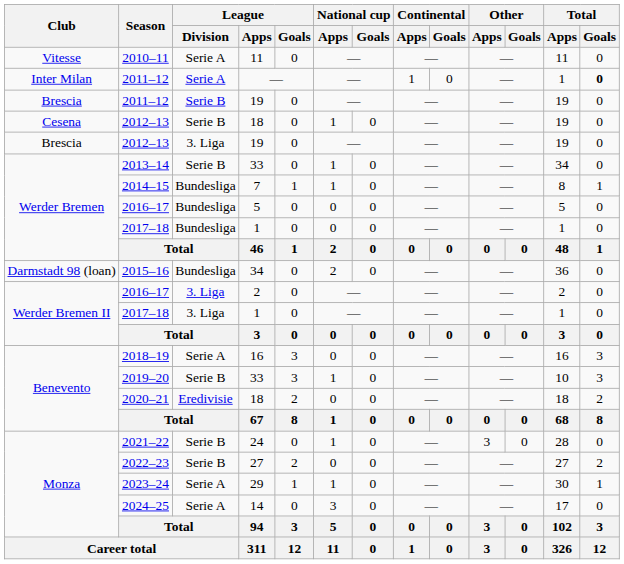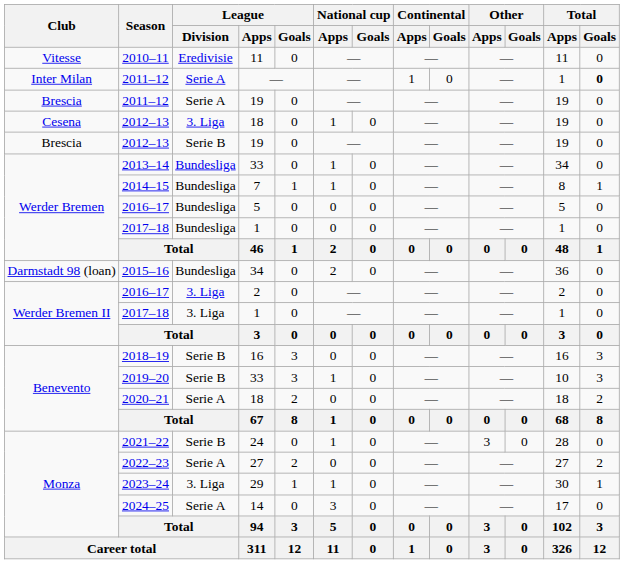2010–11 | League / Division: Serie A -> Eredivisie
Brescia / 2011–12 | League / Division: Serie B -> Serie A
Cesena / 2012–13 | League / Division: Serie B -> 3. Liga
Brescia / 2012–13 | League / Division: 3. Liga -> Serie B
2013–14 | League / Division: Serie B -> Bundesliga
2018–19 | League / Division: Serie A -> Serie B
2020–21 | League / Division: Eredivisie -> Serie A
2022–23 | League / Division: Serie B -> Serie A
2023–24 | League / Division: Serie A -> 3. Liga
